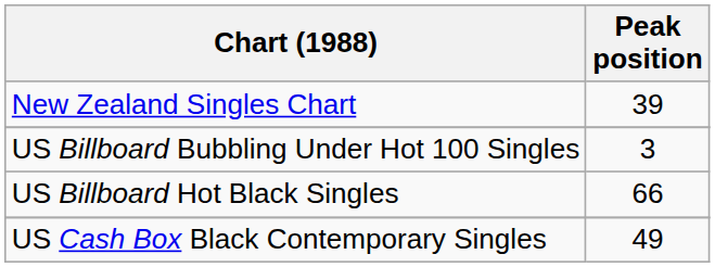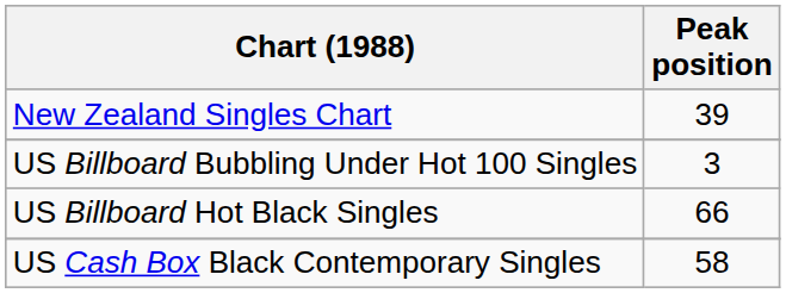US Cash Box Black Contemporary Singles | Peak position: 49 -> 58
